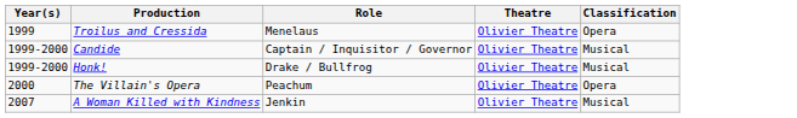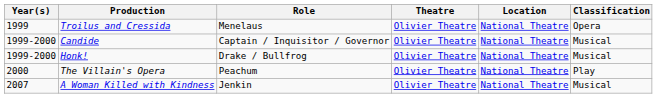+ column: Location | National Theatre | National Theatre | National Theatre | National Theatre | National Theatre
The Villain's Opera | Classification: Opera -> Play
